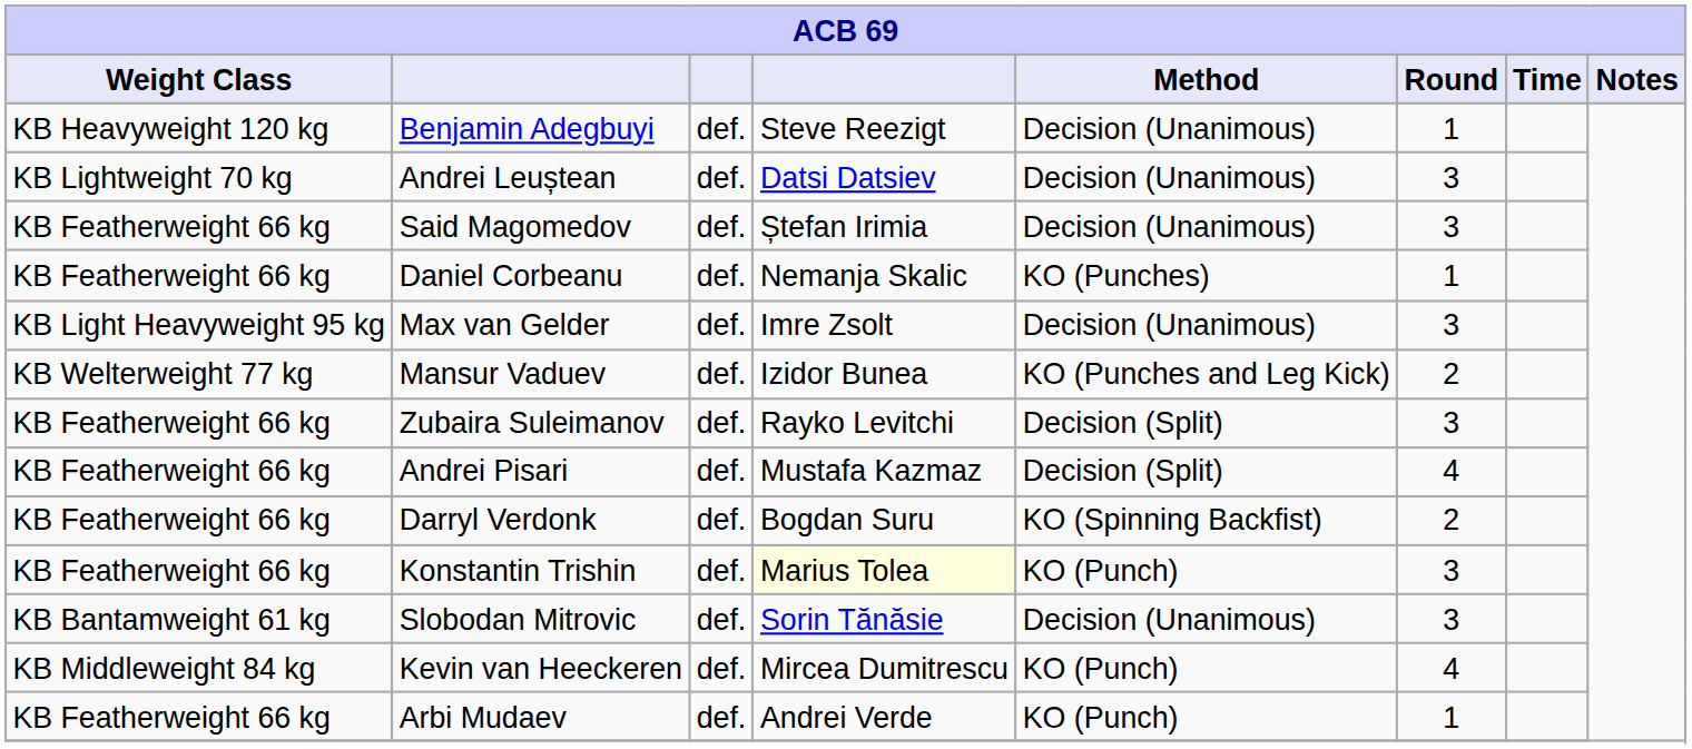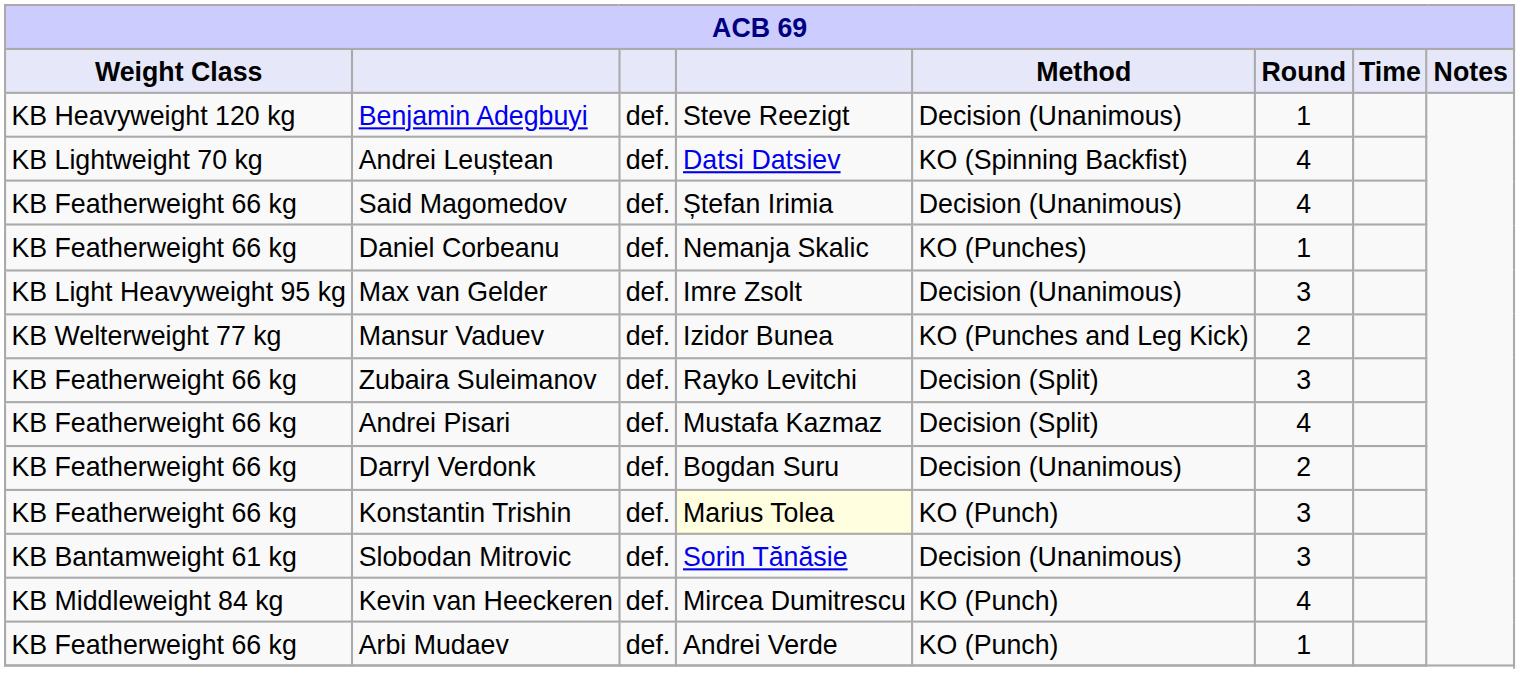Andrei Leuștean | Method: Decision (Unanimous) -> KO (Spinning Backfist)
Andrei Leuștean | Round: 3 -> 4
Said Magomedov | Round: 3 -> 4
Darryl Verdonk | Method: KO (Spinning Backfist) -> Decision (Unanimous)
